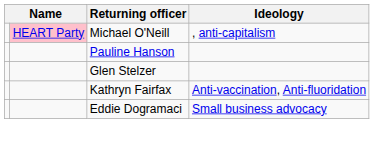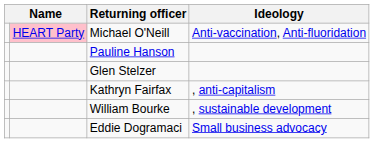Michael O'Neill | Ideology: , anti-capitalism -> Anti-vaccination, Anti-fluoridation
Kathryn Fairfax | Ideology: Anti-vaccination, Anti-fluoridation -> , anti-capitalism
+ row: William Bourke | , sustainable development
